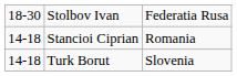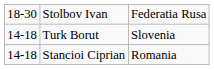rows swapped: Stancioi Ciprian <-> Turk Borut
